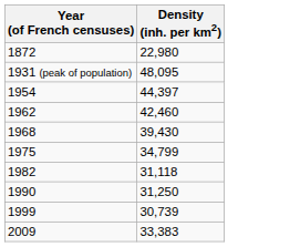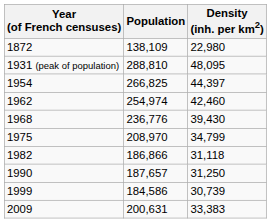+ column: Population | 138,109 | 288,810 | 266,825 | 254,974 | 236,776 | 208,970 | 186,866 | 187,657 | 184,586 | 200,631
